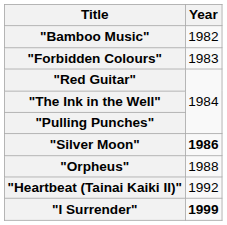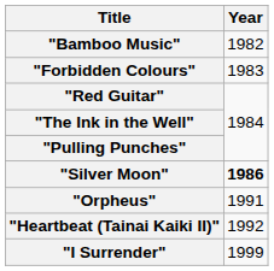"Orpheus" | Year: 1988 -> 1991
"I Surrender" | Year: bold -> normal
